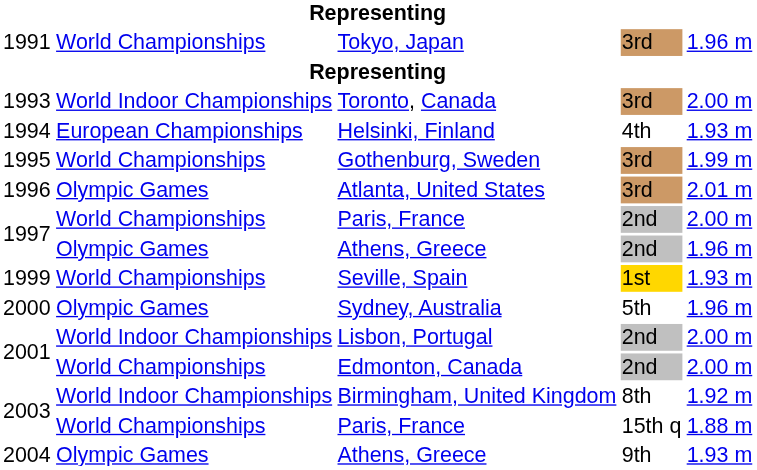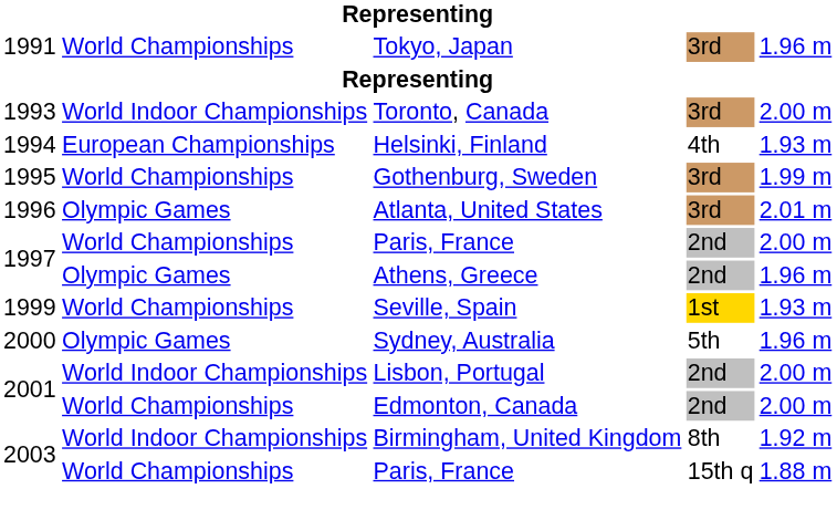- row: 2004 | Olympic Games | Athens, Greece | 9th | 1.93 m
